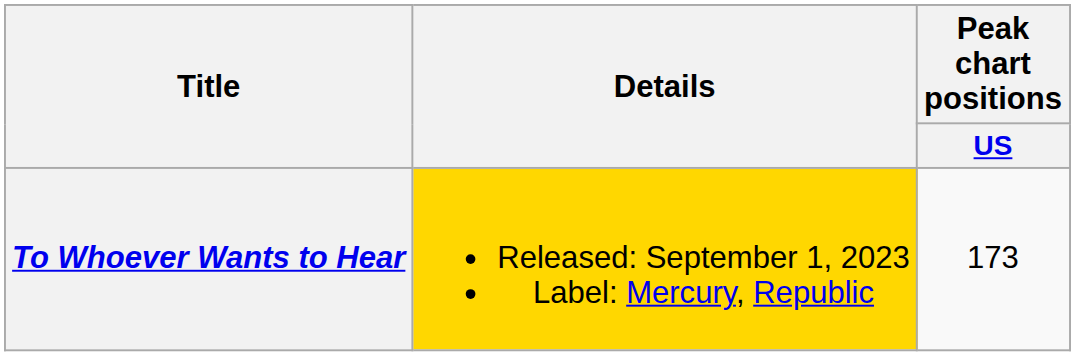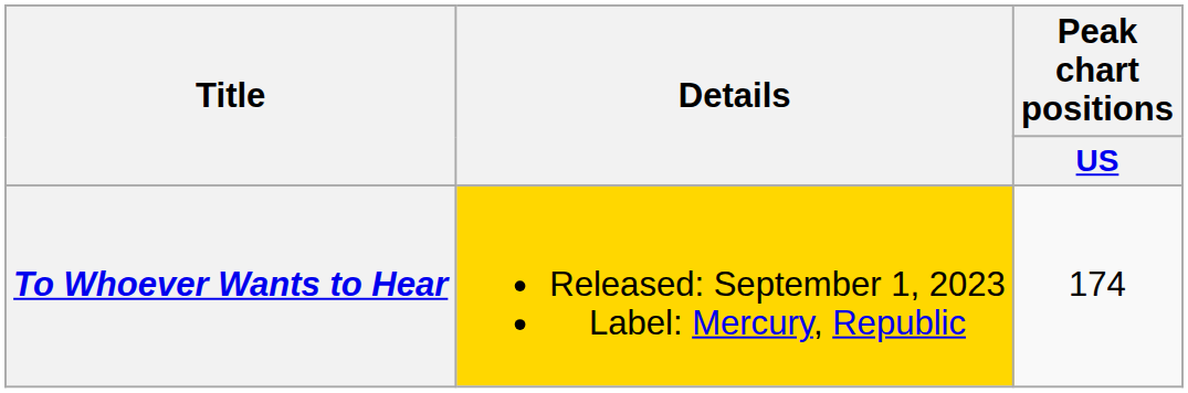To Whoever Wants to Hear | Peak chart positions / US: 173 -> 174
